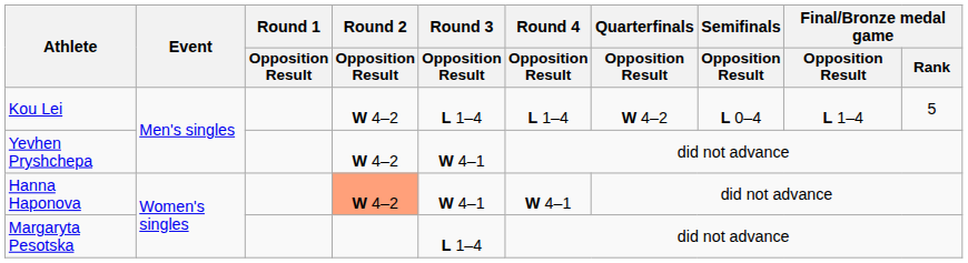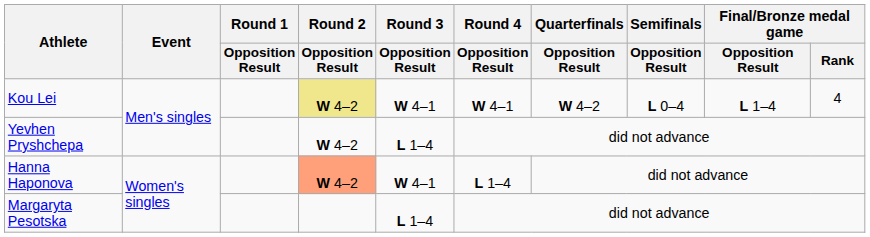Kou Lei | Round 2 / Opposition Result: no background -> khaki background
Kou Lei | Round 3 / Opposition Result: L 1–4 -> W 4–1
Kou Lei | Round 4 / Opposition Result: L 1–4 -> W 4–1
Kou Lei | Final/Bronze medal game / Rank: 5 -> 4
Yevhen Pryshchepa | Round 3 / Opposition Result: W 4–1 -> L 1–4
Hanna Haponova | Round 4 / Opposition Result: W 4–1 -> L 1–4
